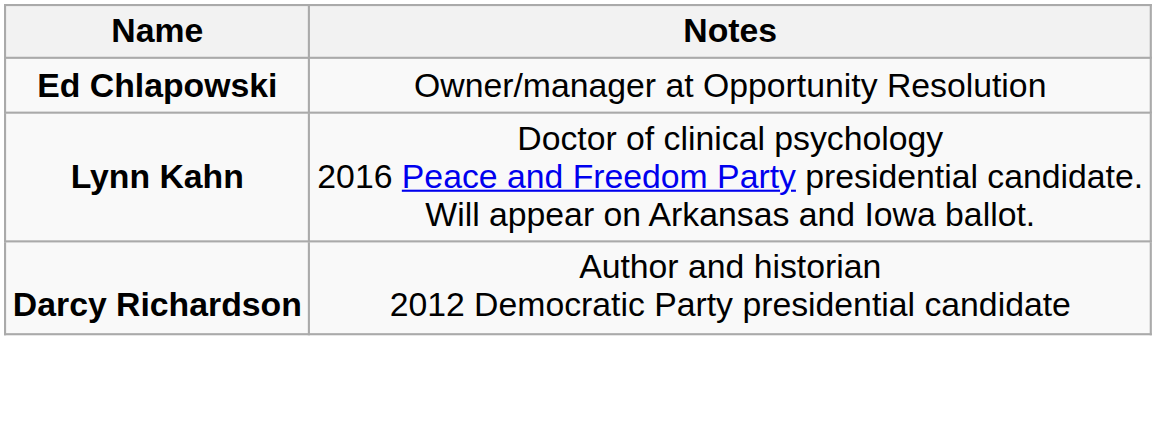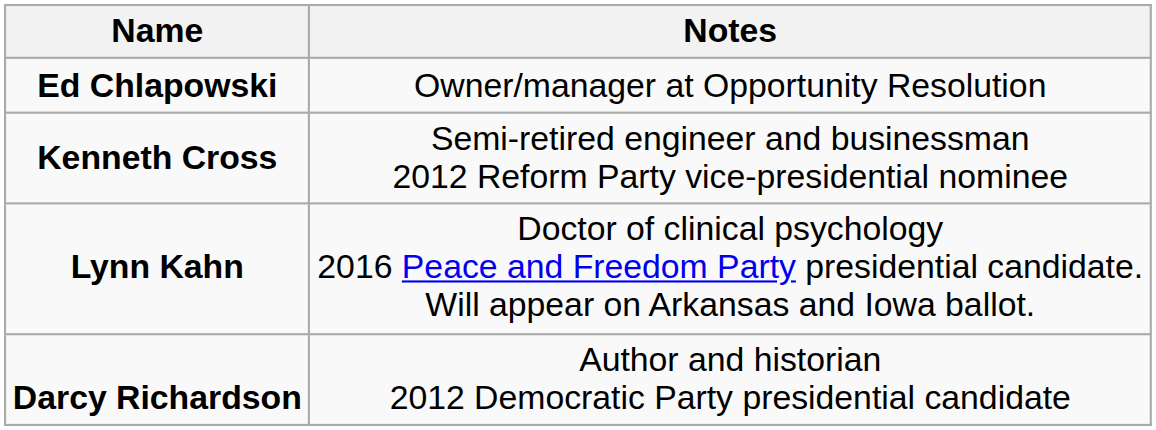+ row: Kenneth Cross | Semi-retired engineer and businessman 2012 Reform Party vice-presidential nominee
